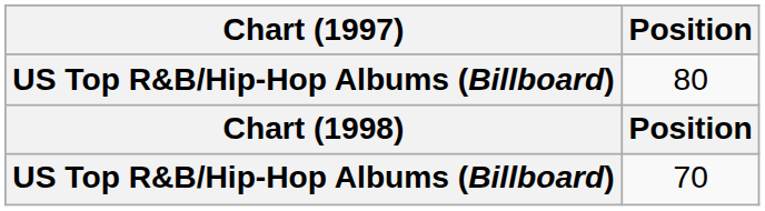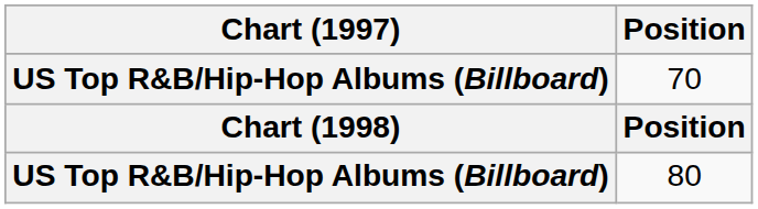rows swapped: 80 <-> 70
